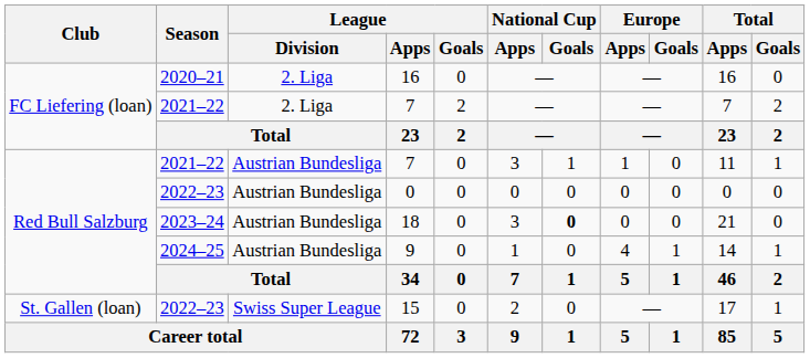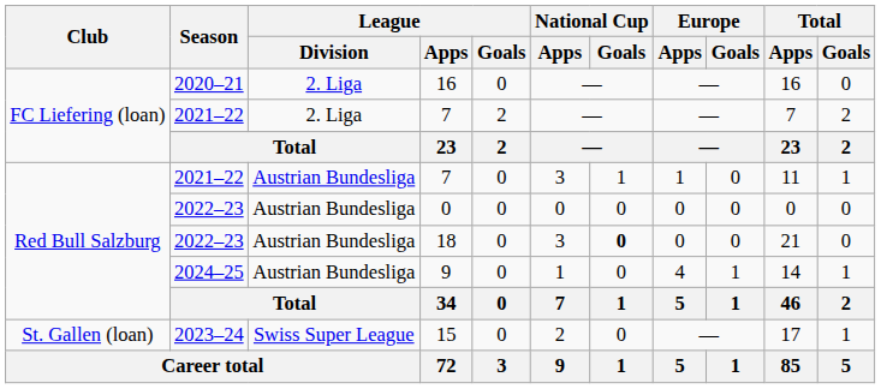18 | Season: 2023–24 -> 2022–23
15 | Season: 2022–23 -> 2023–24
